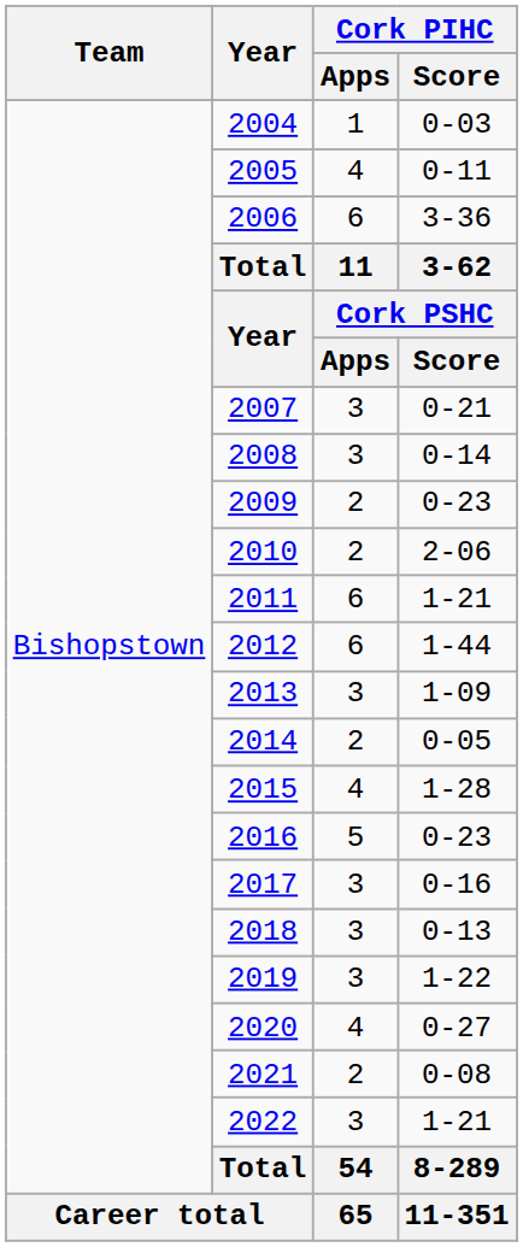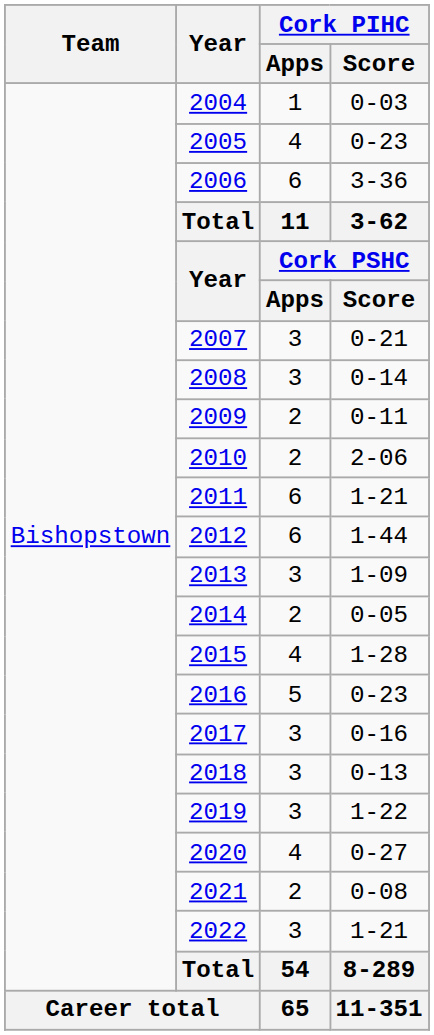2005 | Cork PIHC / Score: 0-11 -> 0-23
2009 | Cork PIHC / Score: 0-23 -> 0-11
